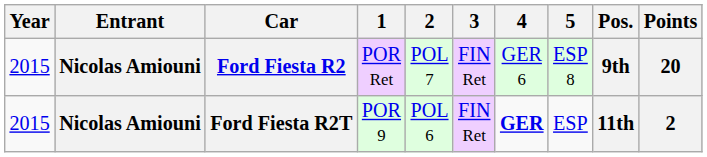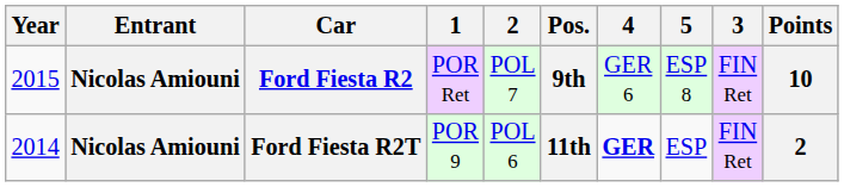columns swapped: 3 <-> Pos.
Ford Fiesta R2 | Points: 20 -> 10
Ford Fiesta R2T | Year: 2015 -> 2014
